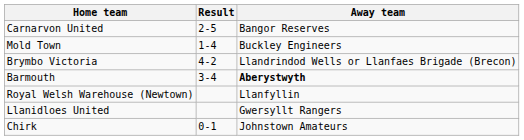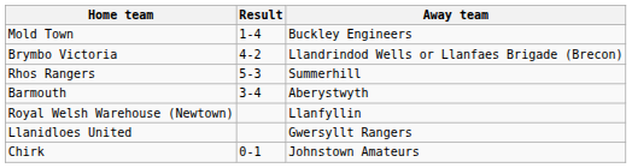- row: Carnarvon United | 2-5 | Bangor Reserves
+ row: Rhos Rangers | 5-3 | Summerhill
Barmouth | Away team: bold -> normal
